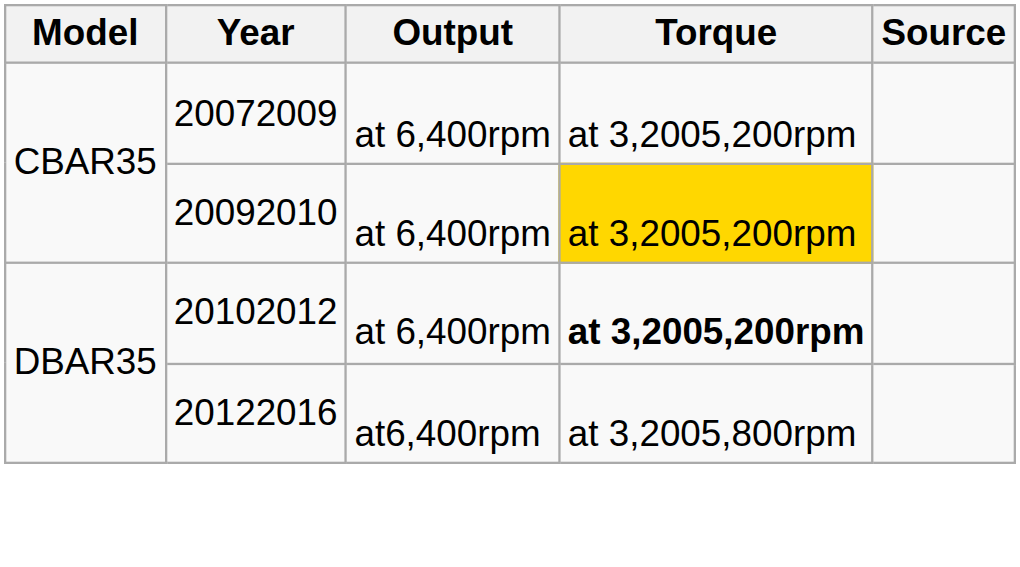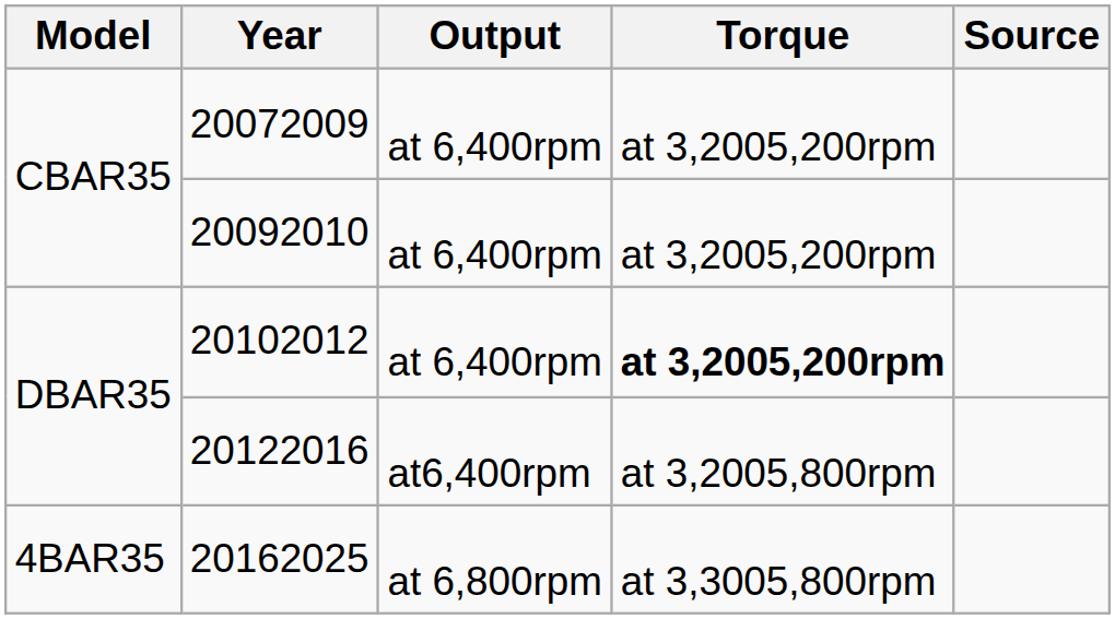20092010 | Torque: gold background -> no background
+ row: 4BAR35 | 20162025 | at 6,800rpm | at 3,3005,800rpm
